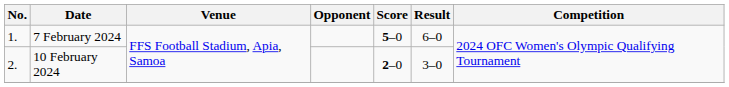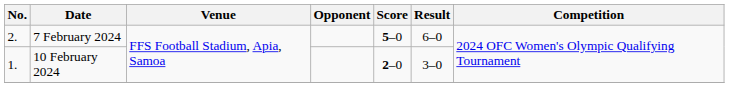7 February 2024 | No.: 1. -> 2.
10 February 2024 | No.: 2. -> 1.
